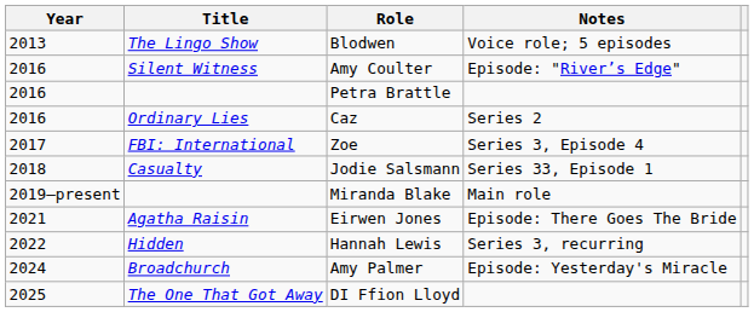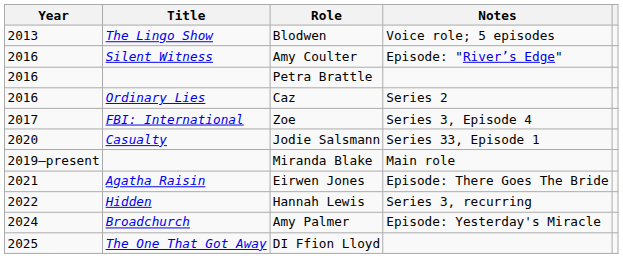Jodie Salsmann | Year: 2018 -> 2020
